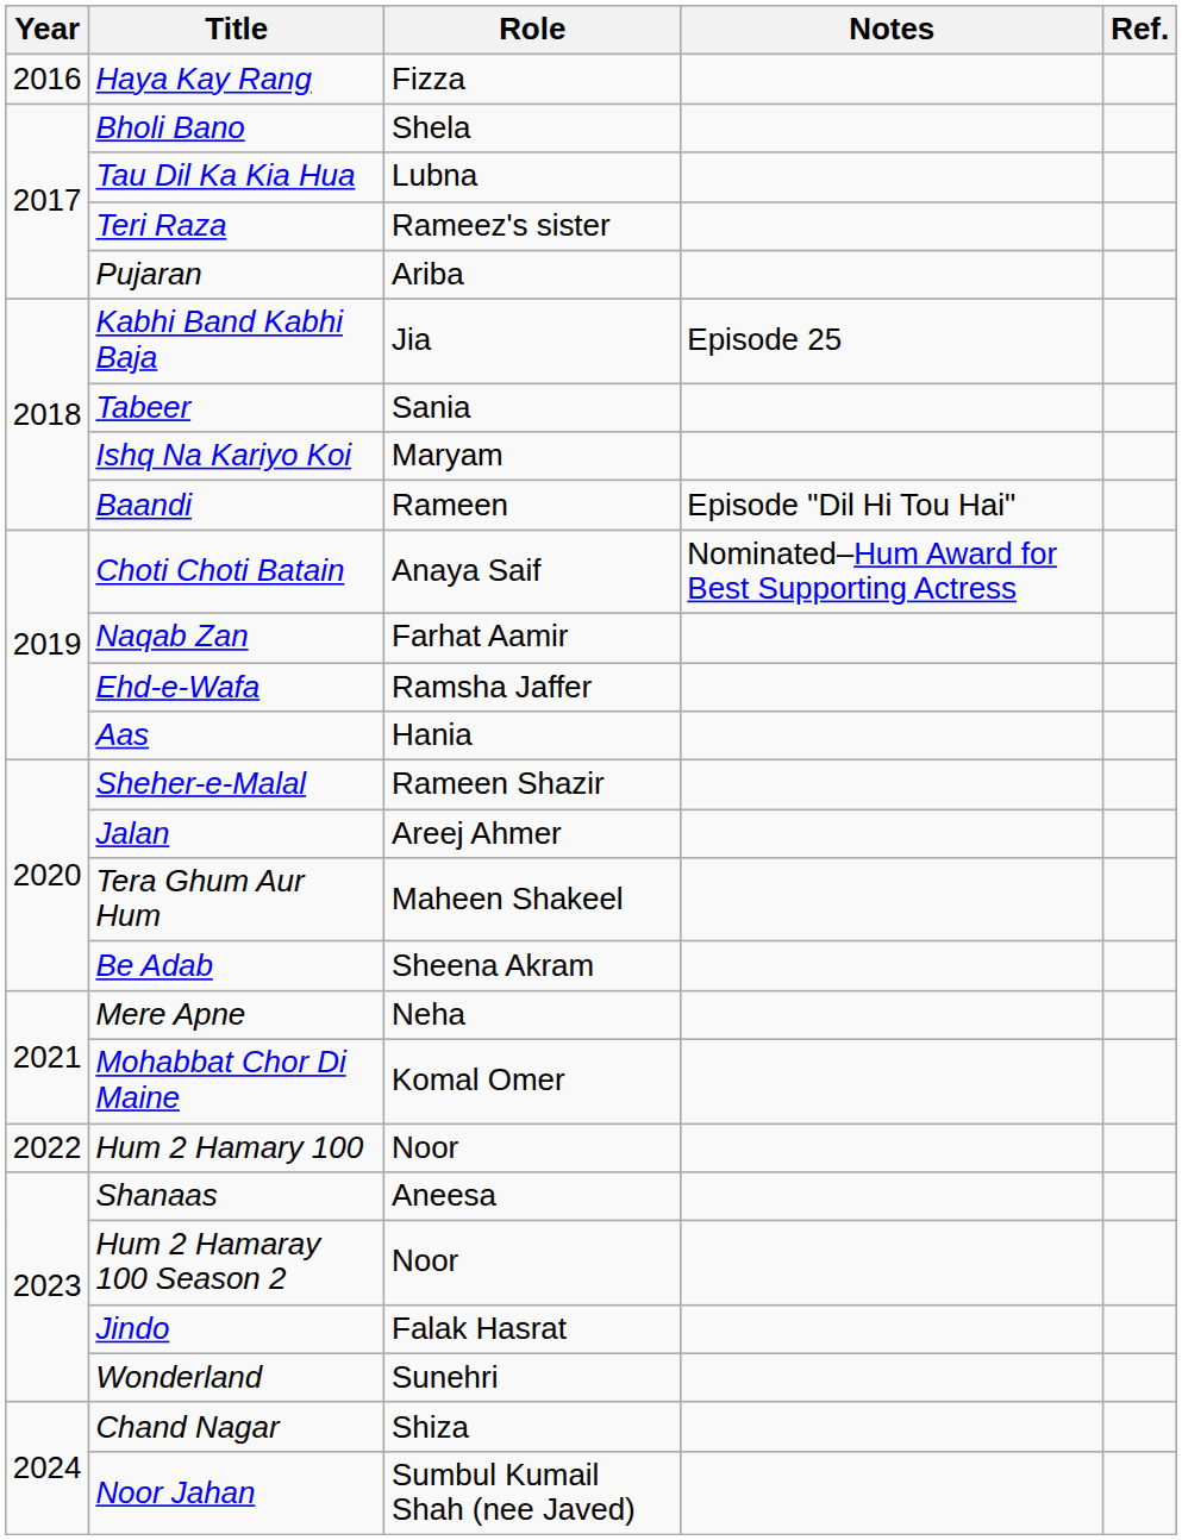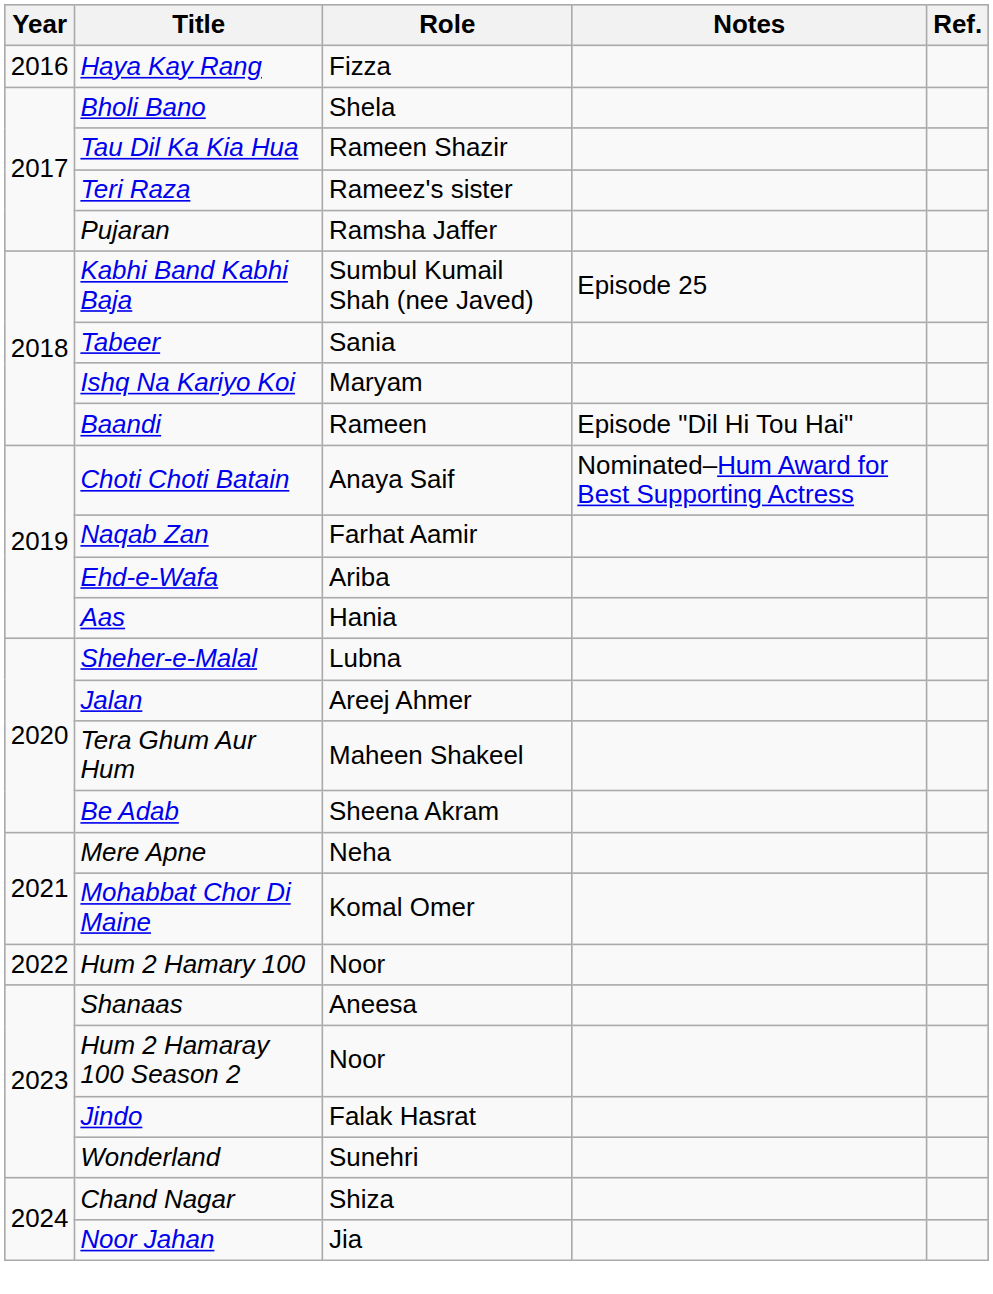Tau Dil Ka Kia Hua | Role: Lubna -> Rameen Shazir
Pujaran | Role: Ariba -> Ramsha Jaffer
Kabhi Band Kabhi Baja | Role: Jia -> Sumbul Kumail Shah (nee Javed)
Ehd-e-Wafa | Role: Ramsha Jaffer -> Ariba
Sheher-e-Malal | Role: Rameen Shazir -> Lubna
Noor Jahan | Role: Sumbul Kumail Shah (nee Javed) -> Jia
